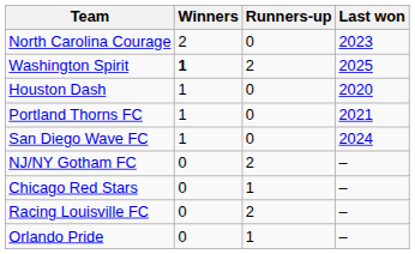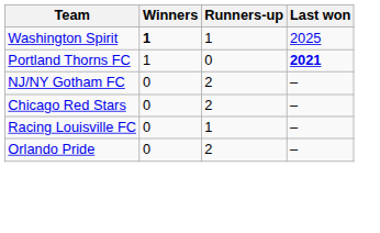- row: North Carolina Courage | 2 | 0 | 2023
Washington Spirit | Runners-up: 2 -> 1
- row: Houston Dash | 1 | 0 | 2020
Portland Thorns FC | Last won: normal -> bold
- row: San Diego Wave FC | 1 | 0 | 2024
Chicago Red Stars | Runners-up: 1 -> 2
Racing Louisville FC | Runners-up: 2 -> 1
Orlando Pride | Runners-up: 1 -> 2
